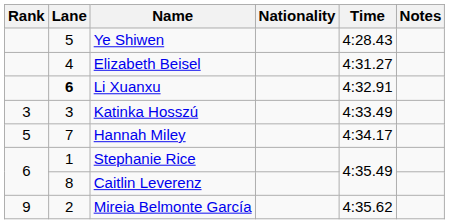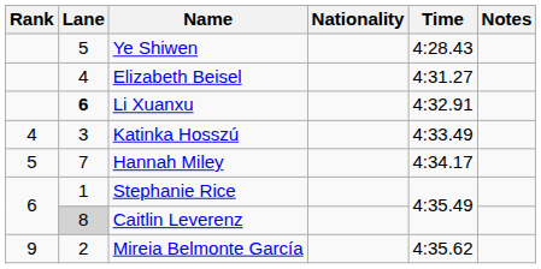Katinka Hosszú | Rank: 3 -> 4
Caitlin Leverenz | Lane: no background -> lightgrey background
